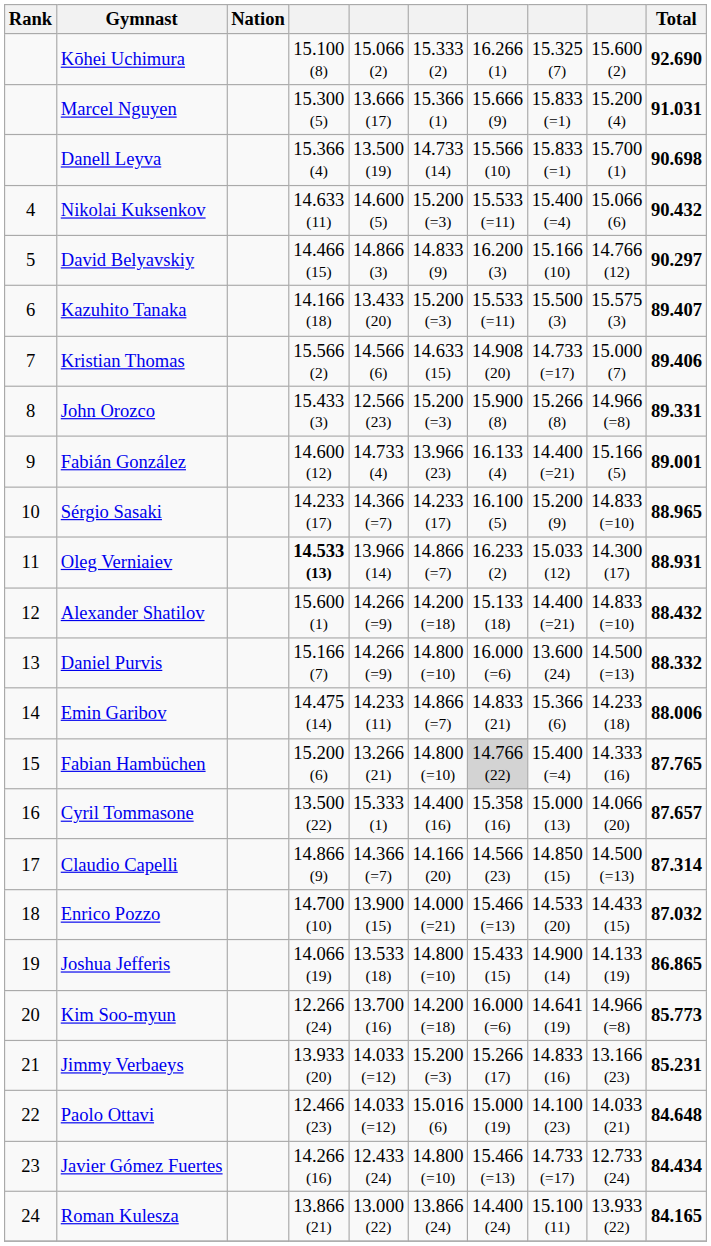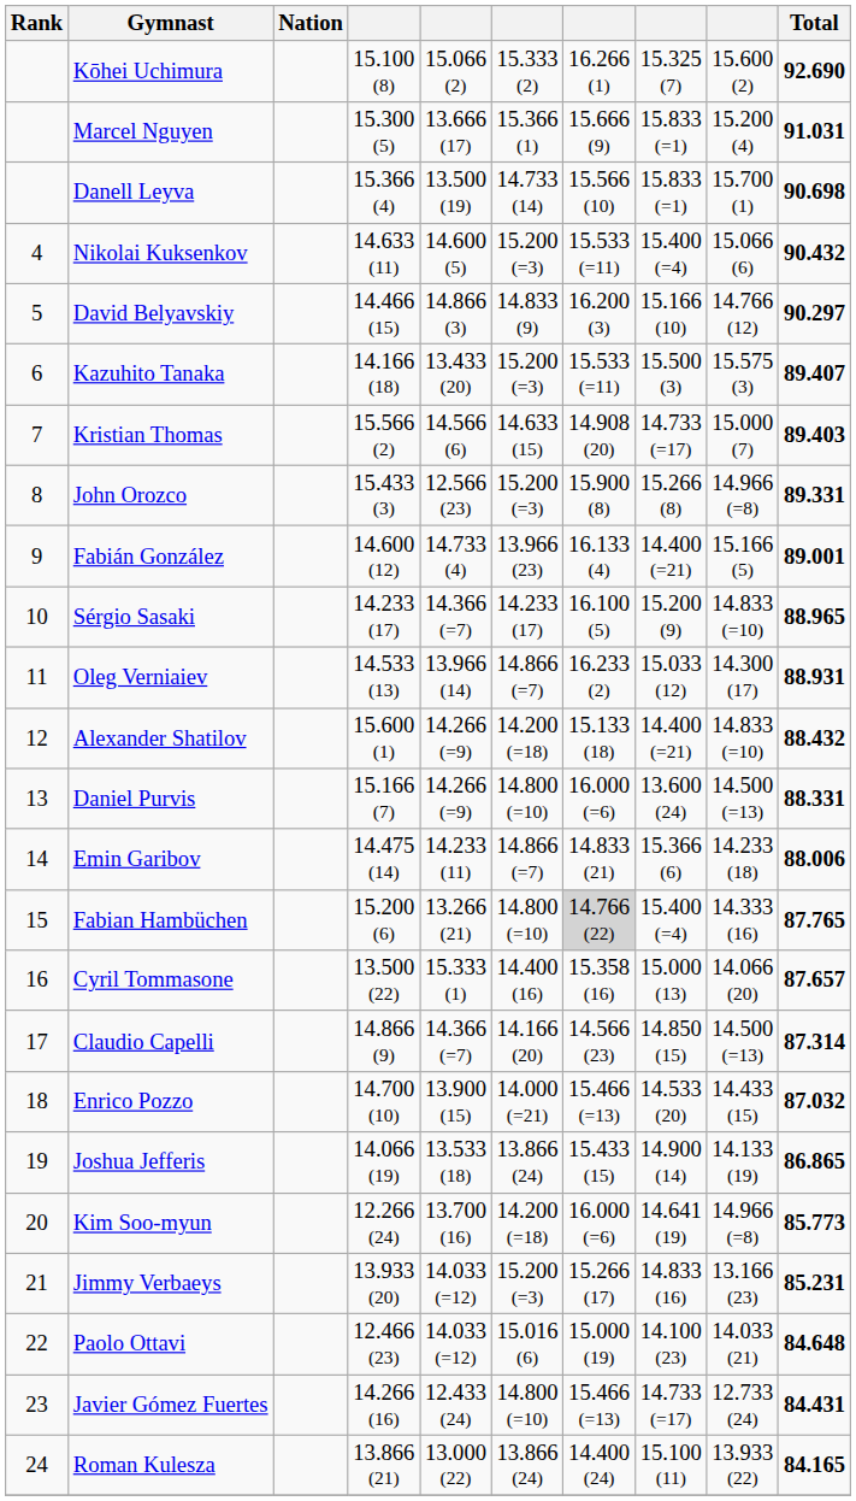Kristian Thomas | Total: 89.406 -> 89.403
Oleg Verniaiev | column 4: bold -> normal
Daniel Purvis | Total: 88.332 -> 88.331
Joshua Jefferis | column 6: 14.800 (=10) -> 13.866 (24)
Javier Gómez Fuertes | Total: 84.434 -> 84.431
